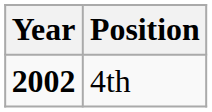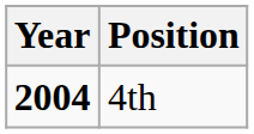4th | Year: 2002 -> 2004
